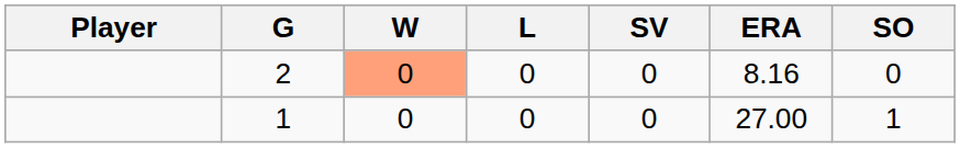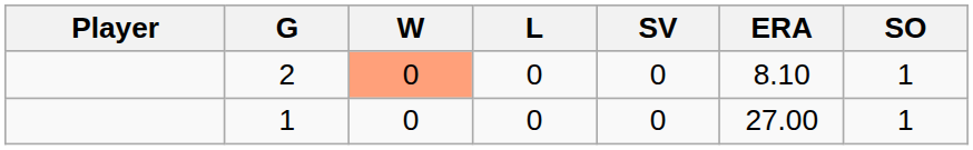2 | ERA: 8.16 -> 8.10
2 | SO: 0 -> 1
